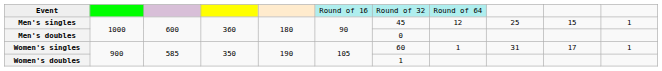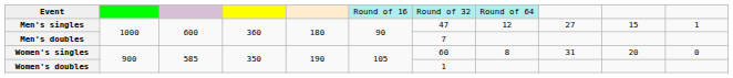Men's singles | column 7: 45 -> 47
Men's singles | column 9: 25 -> 27
Men's doubles | column 7: 0 -> 7
Women's singles | column 8: 1 -> 8
Women's singles | column 10: 17 -> 20
Women's singles | column 11: 1 -> 0
